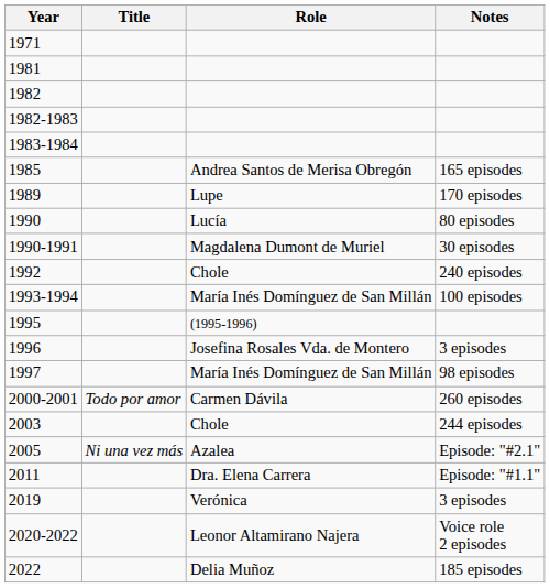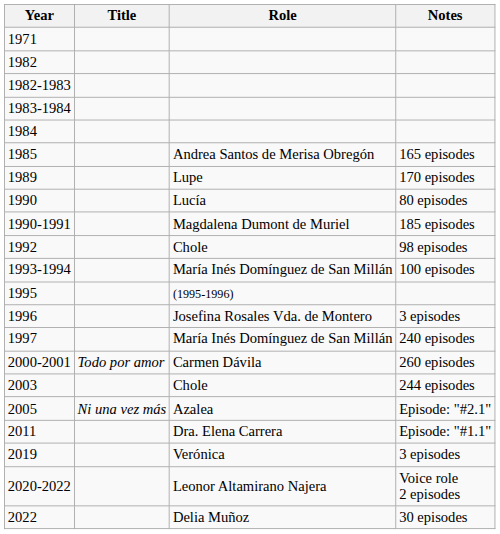- row: 1981
+ row: 1984
1990-1991 | Notes: 30 episodes -> 185 episodes
1992 | Notes: 240 episodes -> 98 episodes
1997 | Notes: 98 episodes -> 240 episodes
2022 | Notes: 185 episodes -> 30 episodes
